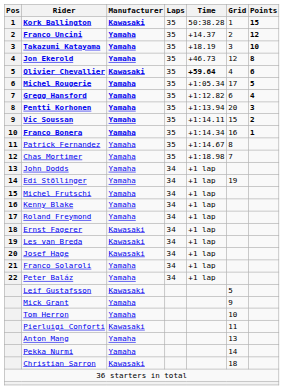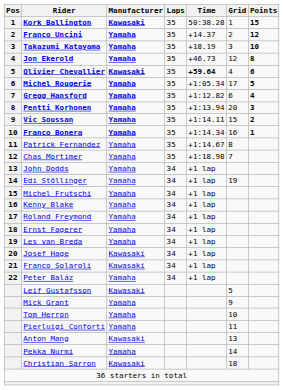Ernst Fagerer | Manufacturer: Kawasaki -> Yamaha
Les van Breda | Manufacturer: Kawasaki -> Yamaha
Franco Solaroli | Manufacturer: Yamaha -> Kawasaki
Pierluigi Conforti | Manufacturer: Kawasaki -> Yamaha
Anton Mang | Manufacturer: Yamaha -> Kawasaki
